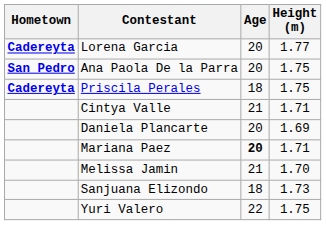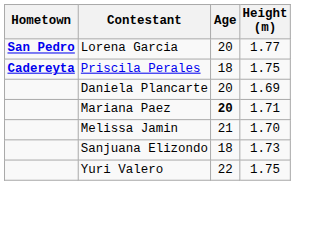Lorena Garcia | Hometown: Cadereyta -> San Pedro
- row: San Pedro | Ana Paola De la Parra | 20 | 1.75
- row: Cintya Valle | 21 | 1.71
